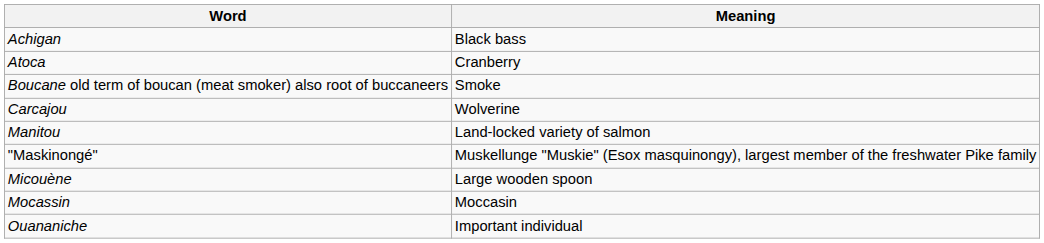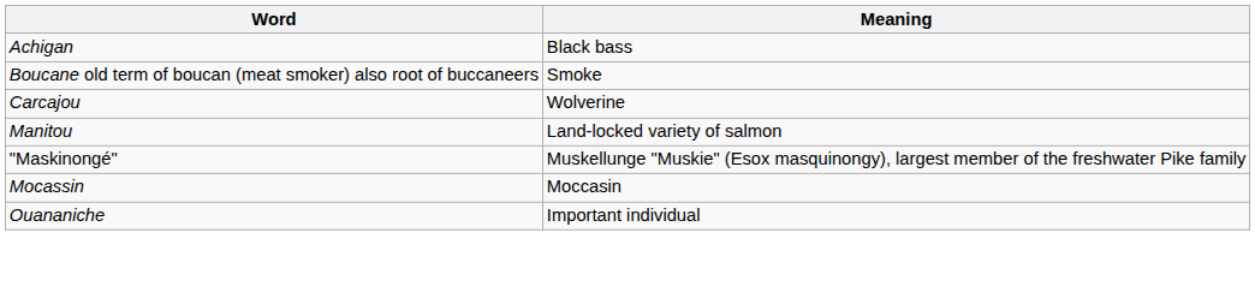- row: Atoca | Cranberry
- row: Micouène | Large wooden spoon
